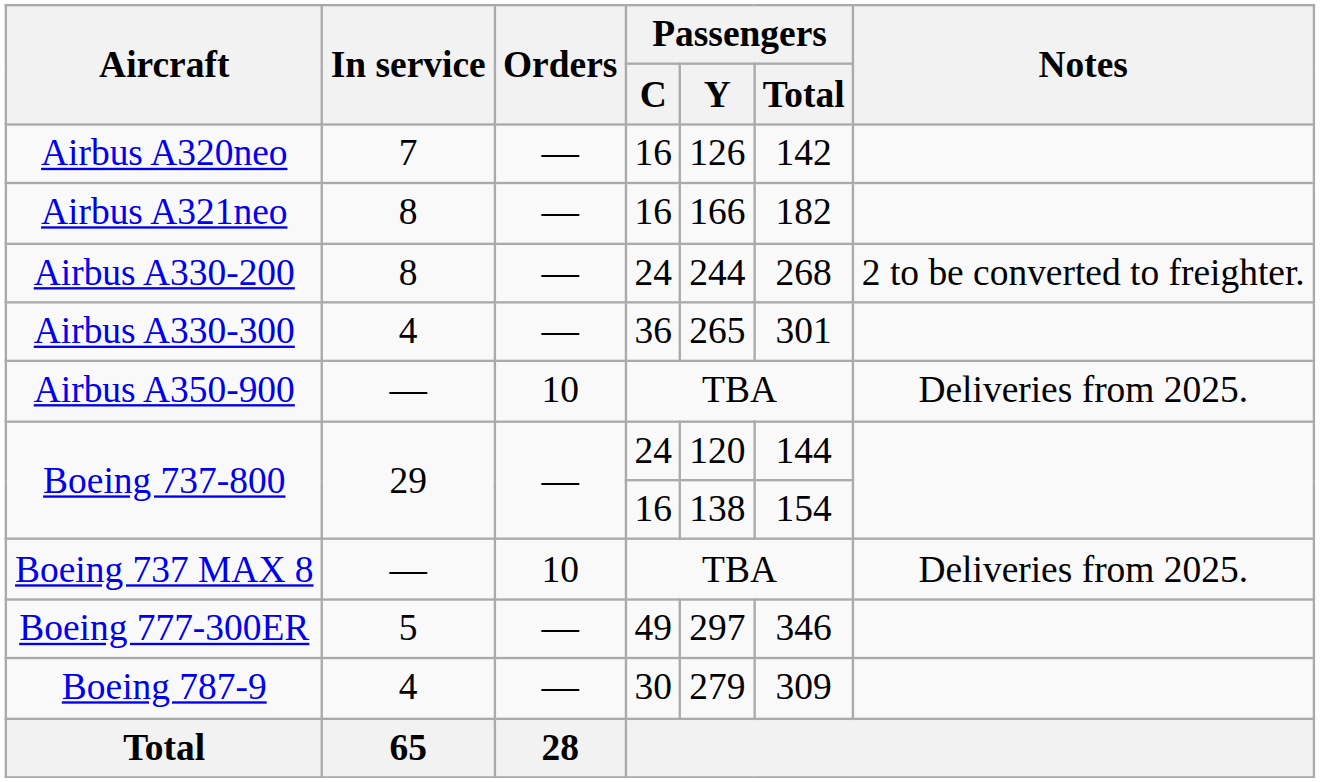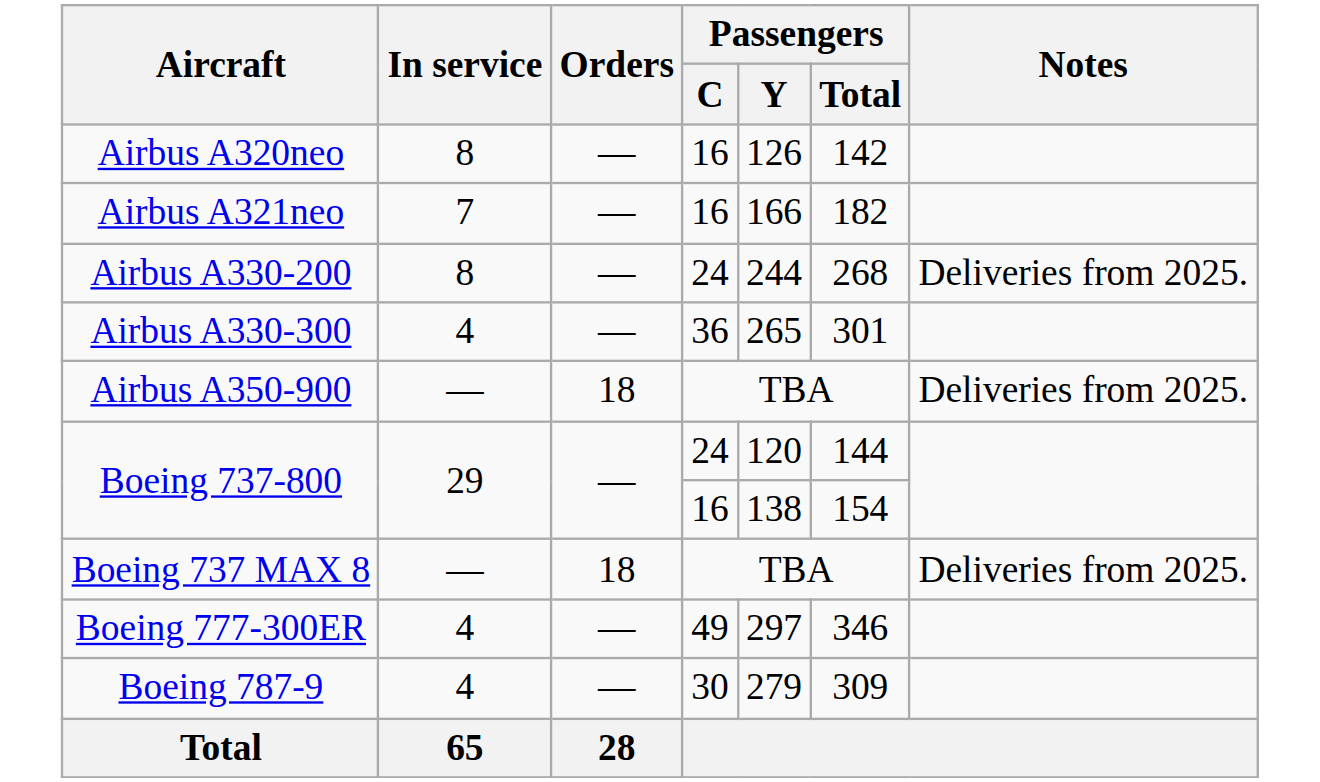Airbus A320neo | In service: 7 -> 8
Airbus A321neo | In service: 8 -> 7
Airbus A330-200 | Notes: 2 to be converted to freighter. -> Deliveries from 2025.
Airbus A350-900 | Orders: 10 -> 18
Boeing 737 MAX 8 | Orders: 10 -> 18
Boeing 777-300ER | In service: 5 -> 4
